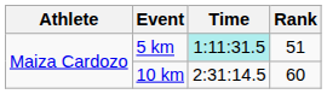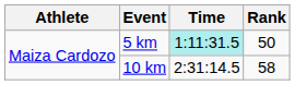5 km | Rank: 51 -> 50
10 km | Rank: 60 -> 58
